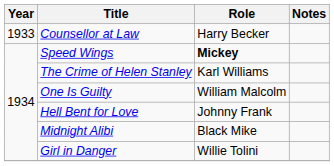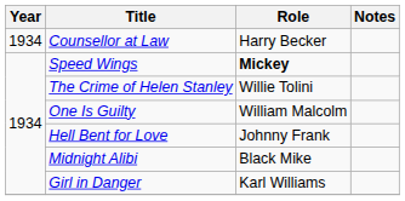Counsellor at Law | Year: 1933 -> 1934
The Crime of Helen Stanley | Role: Karl Williams -> Willie Tolini
Girl in Danger | Role: Willie Tolini -> Karl Williams
